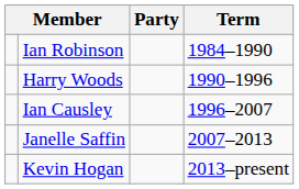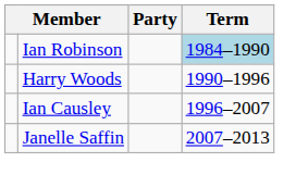Ian Robinson | Term: no background -> lightblue background
- row: Kevin Hogan | 2013–present
